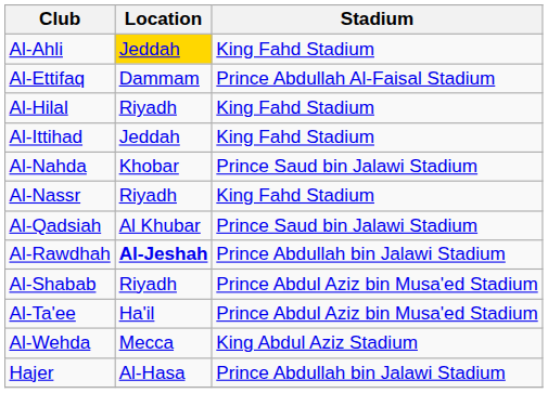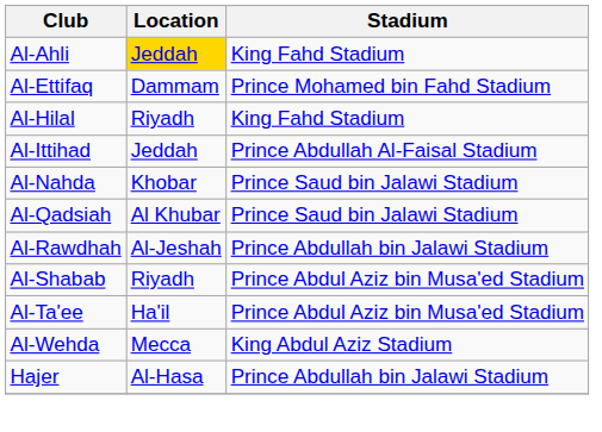Al-Ettifaq | Stadium: Prince Abdullah Al-Faisal Stadium -> Prince Mohamed bin Fahd Stadium
Al-Ittihad | Stadium: King Fahd Stadium -> Prince Abdullah Al-Faisal Stadium
- row: Al-Nassr | Riyadh | King Fahd Stadium
Al-Rawdhah | Location: bold -> normal
